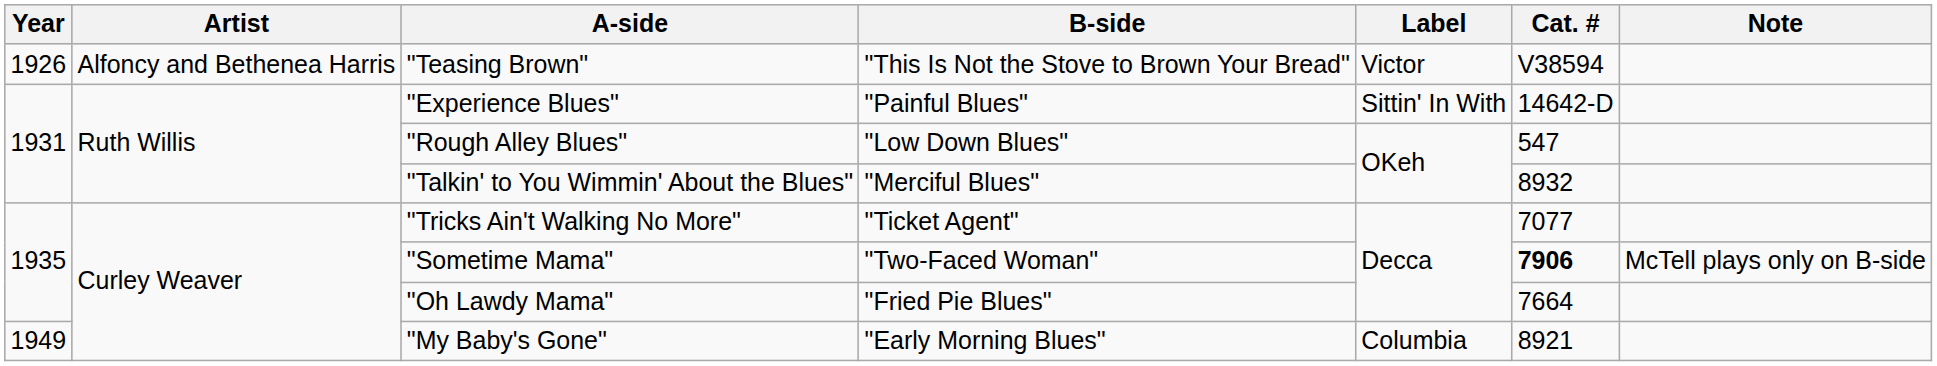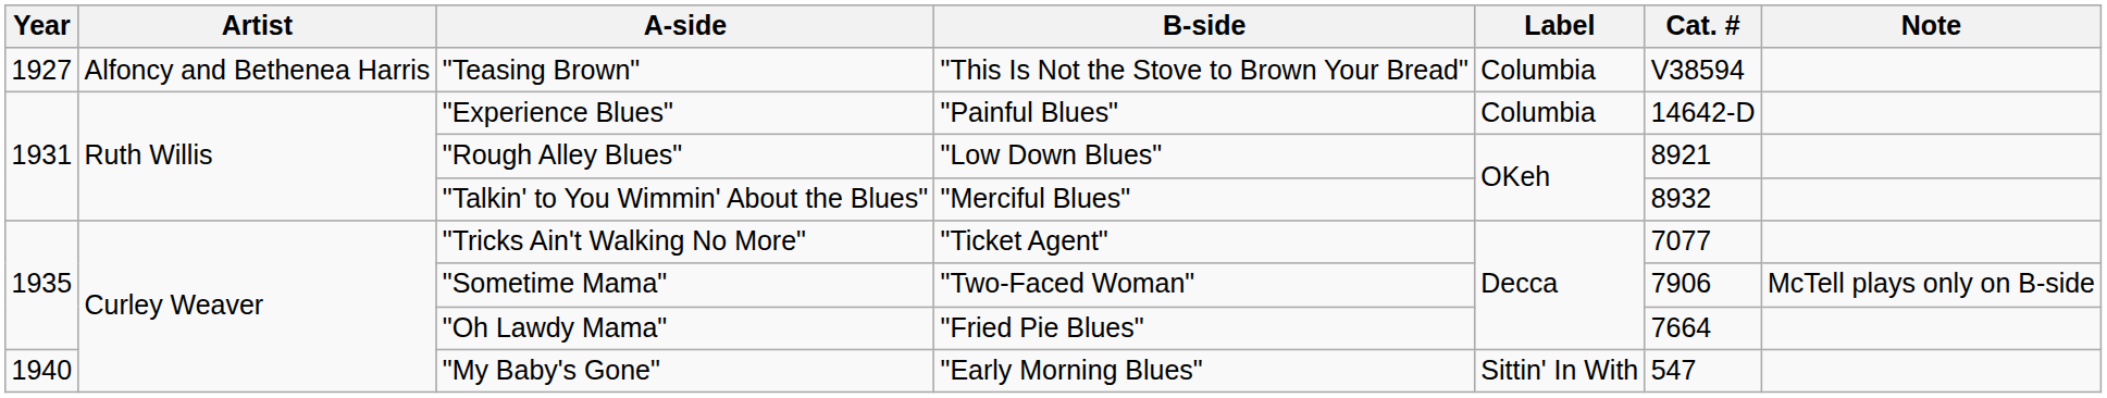"Teasing Brown" | Year: 1926 -> 1927
"Teasing Brown" | Label: Victor -> Columbia
"Experience Blues" | Label: Sittin' In With -> Columbia
"Rough Alley Blues" | Cat. #: 547 -> 8921
"Sometime Mama" | Cat. #: bold -> normal
"My Baby's Gone" | Year: 1949 -> 1940
"My Baby's Gone" | Label: Columbia -> Sittin' In With
"My Baby's Gone" | Cat. #: 8921 -> 547
